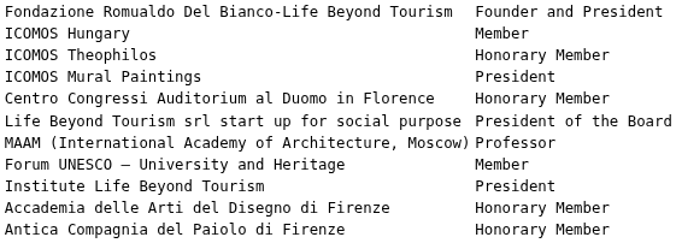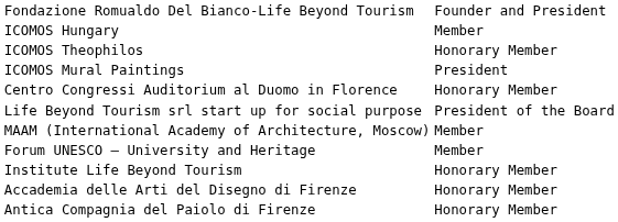MAAM (International Academy of Architecture, Moscow) | column 2: Professor -> Member
Institute Life Beyond Tourism | column 2: President -> Honorary Member
